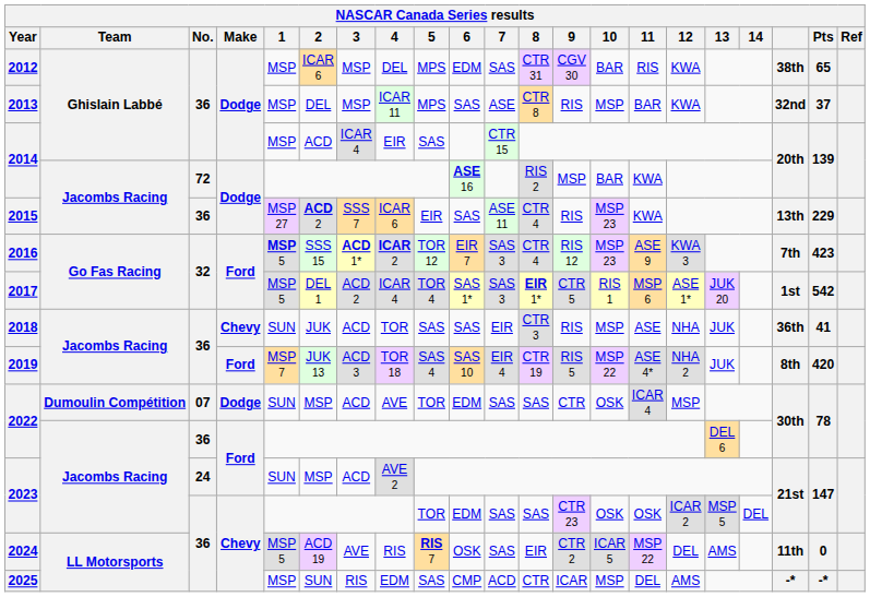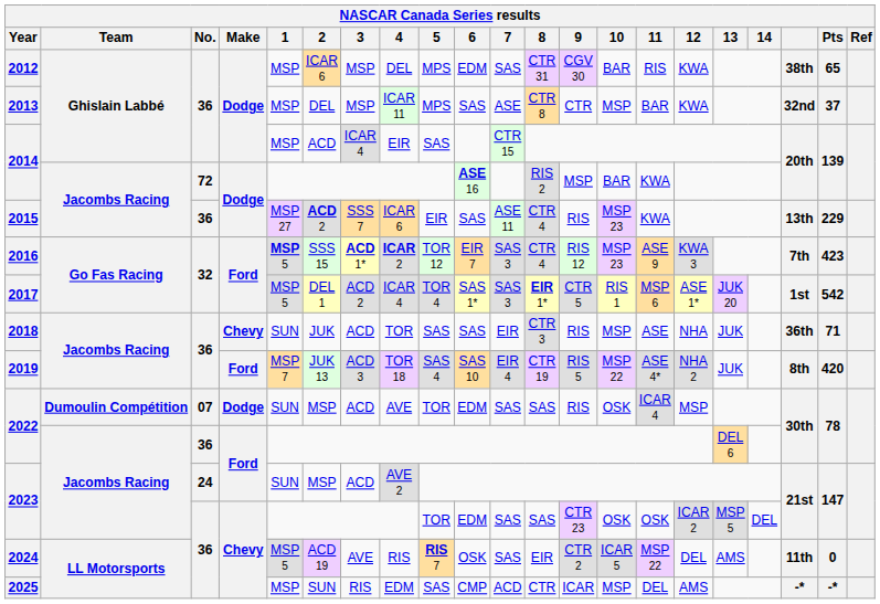2013 | 9: RIS -> CTR
2018 | Pts: 41 -> 71
2022 / 07 | 9: CTR -> RIS
